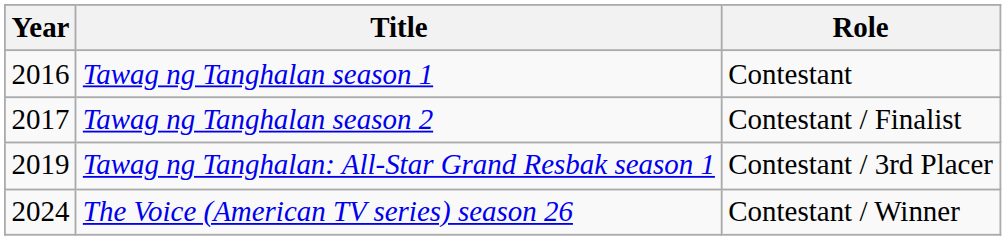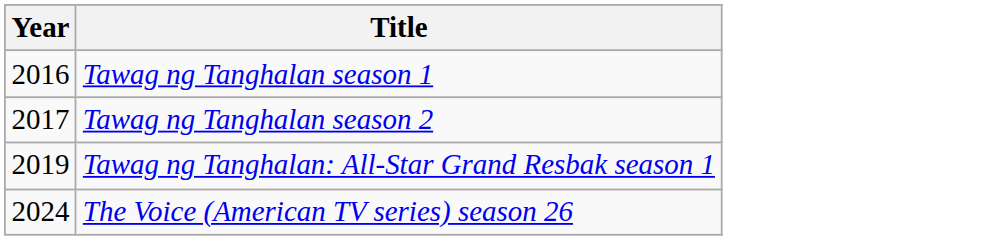- column: Role | Contestant | Contestant / Finalist | Contestant / 3rd Placer | Contestant / Winner
